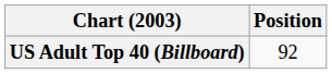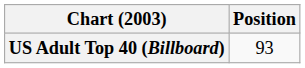US Adult Top 40 (Billboard) | Position: 92 -> 93
